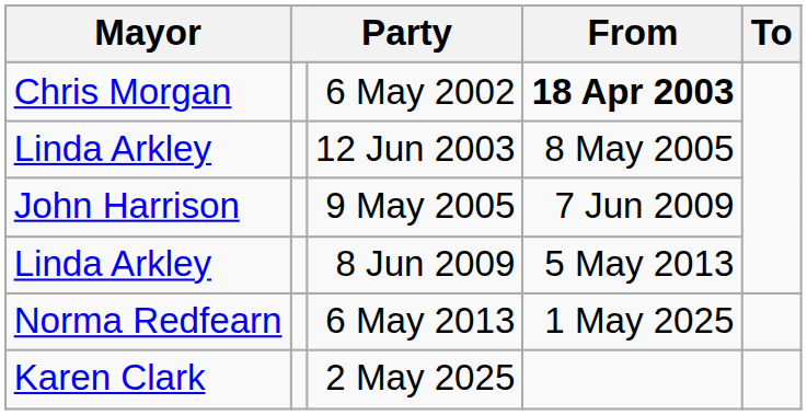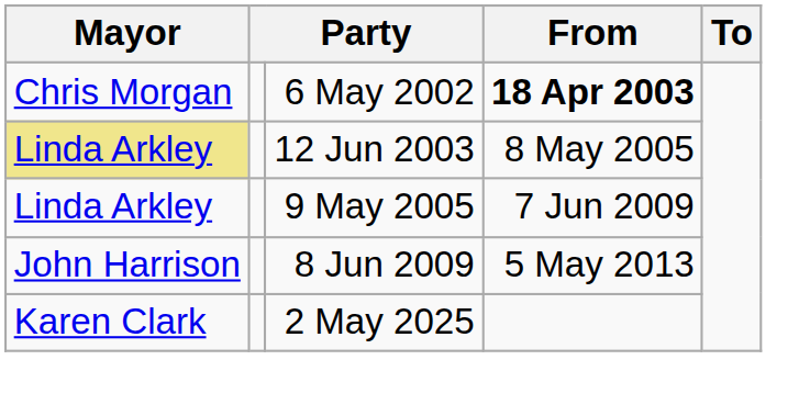12 Jun 2003 | Mayor: no background -> khaki background
9 May 2005 | Mayor: John Harrison -> Linda Arkley
8 Jun 2009 | Mayor: Linda Arkley -> John Harrison
- row: Norma Redfearn | 6 May 2013 | 1 May 2025
